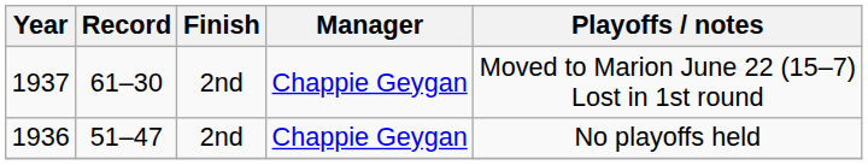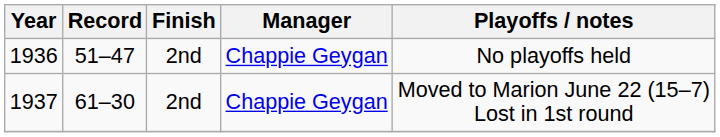rows swapped: 1936 <-> 1937
